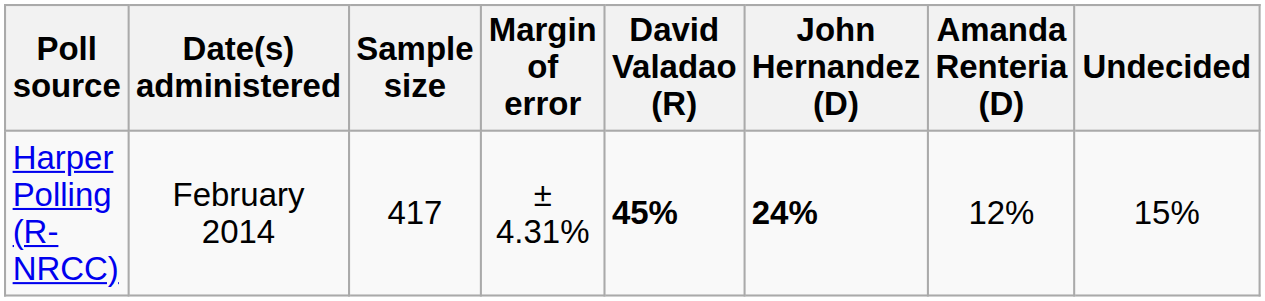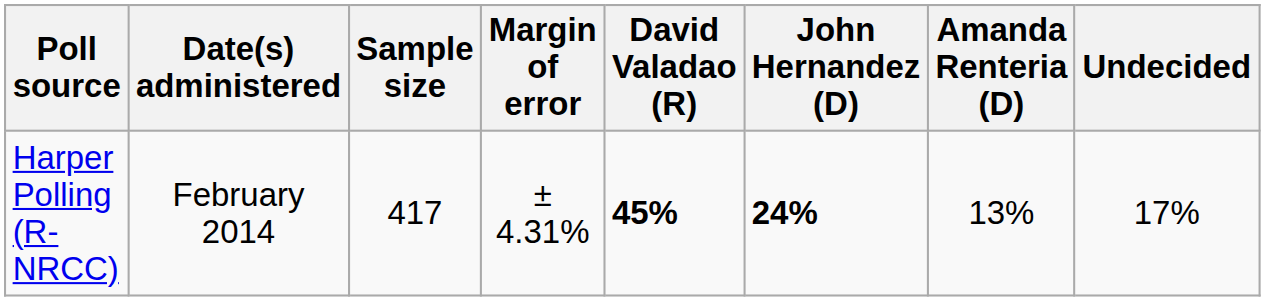Harper Polling (R-NRCC) | Amanda Renteria (D): 12% -> 13%
Harper Polling (R-NRCC) | Undecided: 15% -> 17%
